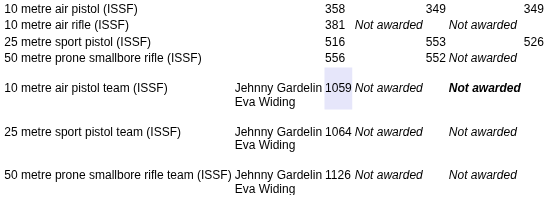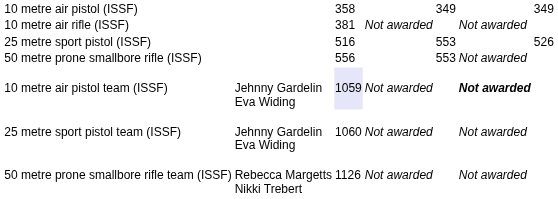50 metre prone smallbore rifle (ISSF) | column 5: 552 -> 553
25 metre sport pistol team (ISSF) | column 3: 1064 -> 1060
50 metre prone smallbore rifle team (ISSF) | column 2: Jehnny Gardelin Eva Widing -> Rebecca Margetts Nikki Trebert
